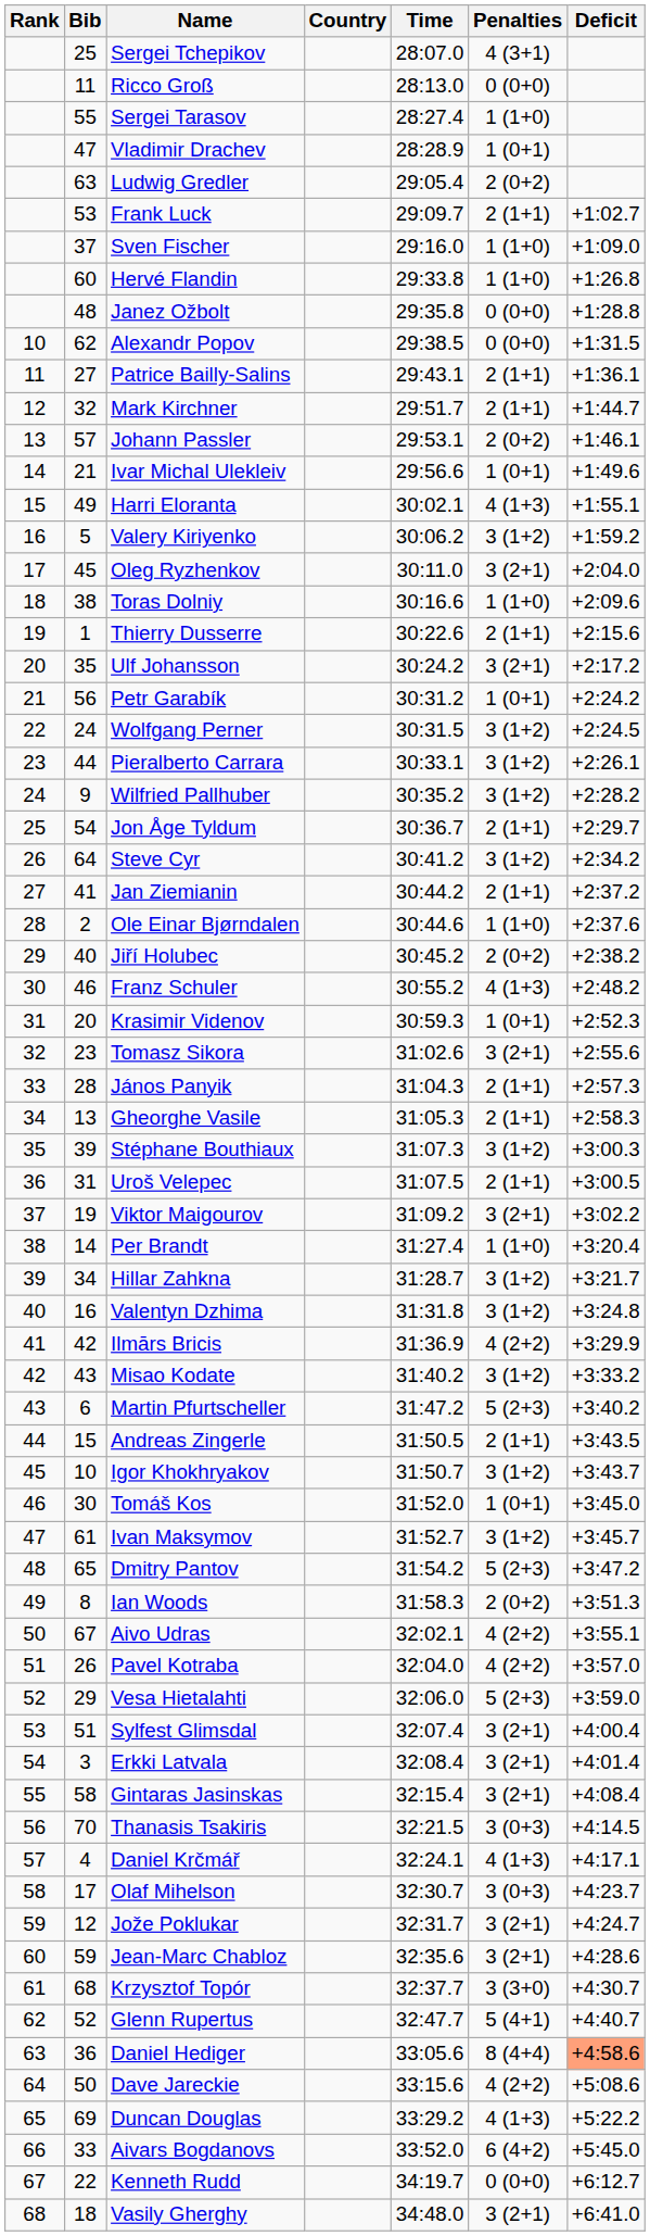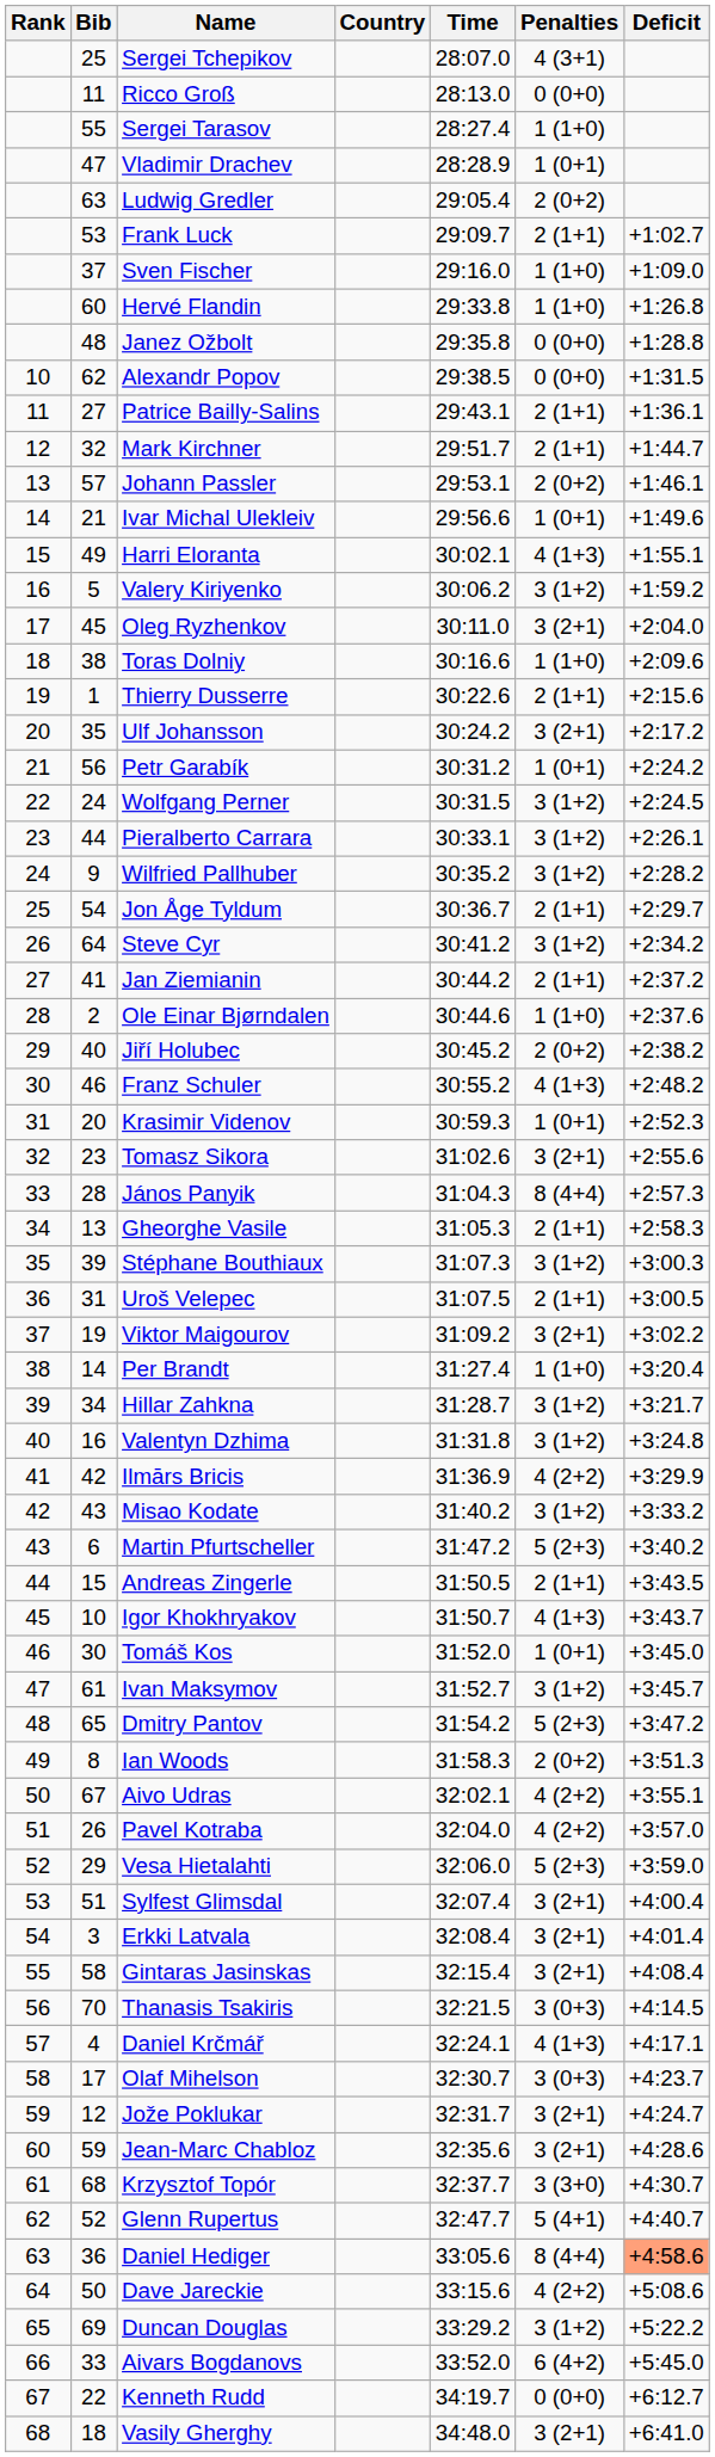János Panyik | Penalties: 2 (1+1) -> 8 (4+4)
Igor Khokhryakov | Penalties: 3 (1+2) -> 4 (1+3)
Duncan Douglas | Penalties: 4 (1+3) -> 3 (1+2)
